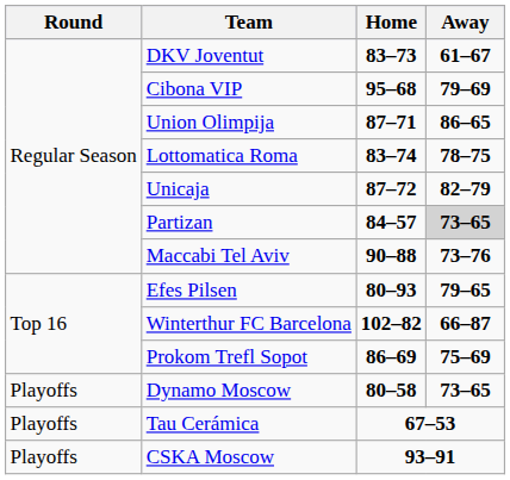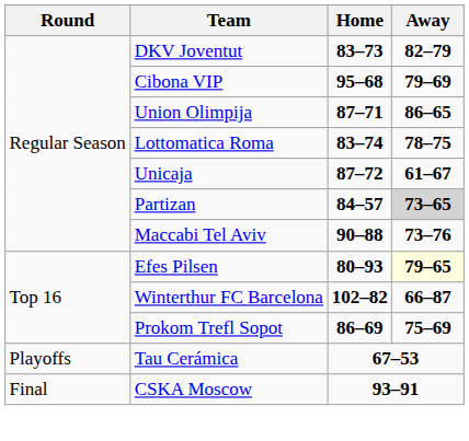DKV Joventut | Away: 61–67 -> 82–79
Unicaja | Away: 82–79 -> 61–67
Efes Pilsen | Away: no background -> lightyellow background
- row: Playoffs | Dynamo Moscow | 80–58 | 73–65
CSKA Moscow | Round: Playoffs -> Final
